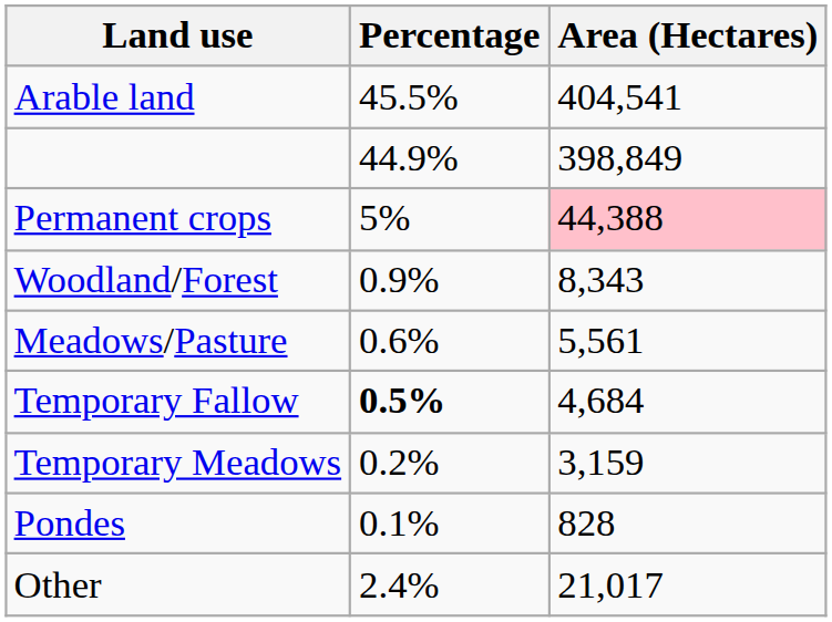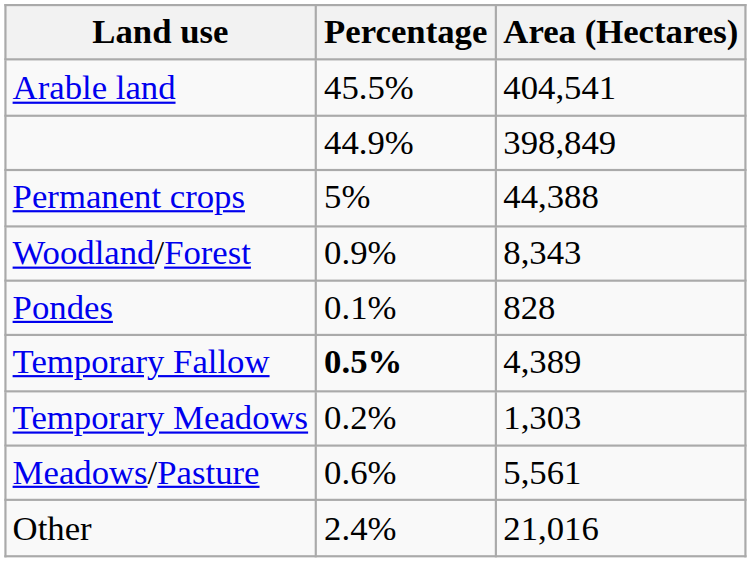Permanent crops | Area (Hectares): pink background -> no background
rows swapped: Meadows/Pasture <-> Pondes
Temporary Fallow | Area (Hectares): 4,684 -> 4,389
Temporary Meadows | Area (Hectares): 3,159 -> 1,303
Other | Area (Hectares): 21,017 -> 21,016
